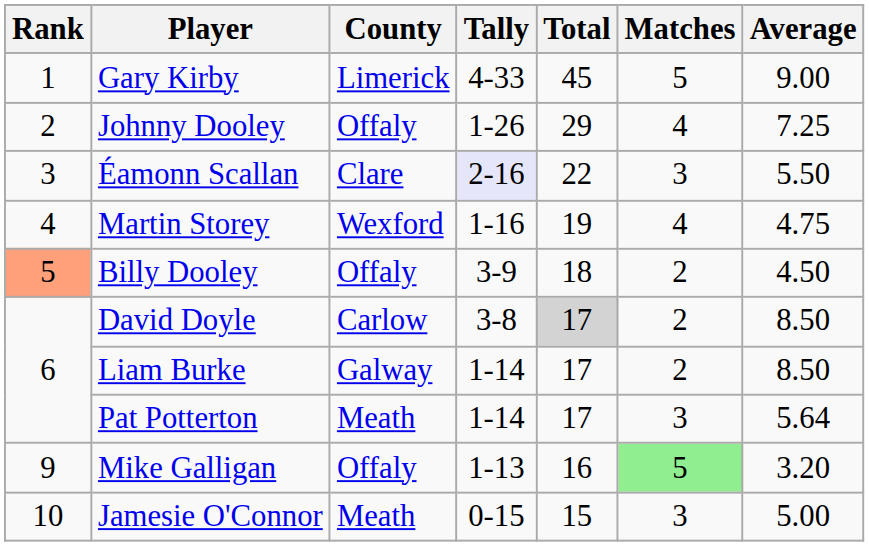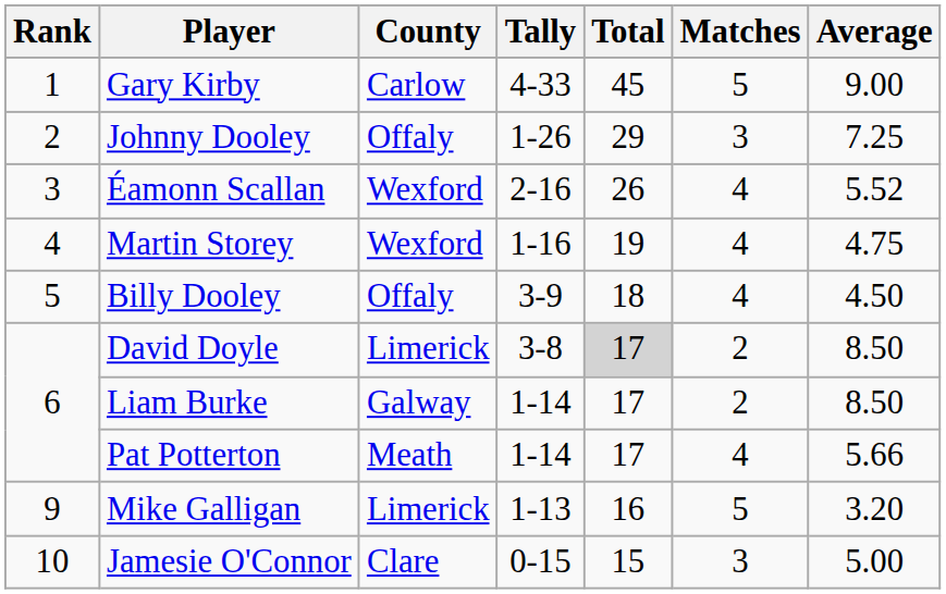Gary Kirby | County: Limerick -> Carlow
Johnny Dooley | Matches: 4 -> 3
Éamonn Scallan | County: Clare -> Wexford
Éamonn Scallan | Tally: lavender background -> no background
Éamonn Scallan | Total: 22 -> 26
Éamonn Scallan | Matches: 3 -> 4
Éamonn Scallan | Average: 5.50 -> 5.52
Billy Dooley | Rank: lightsalmon background -> no background
Billy Dooley | Matches: 2 -> 4
David Doyle | County: Carlow -> Limerick
Pat Potterton | Matches: 3 -> 4
Pat Potterton | Average: 5.64 -> 5.66
Mike Galligan | County: Offaly -> Limerick
Mike Galligan | Matches: lightgreen background -> no background
Jamesie O'Connor | County: Meath -> Clare
